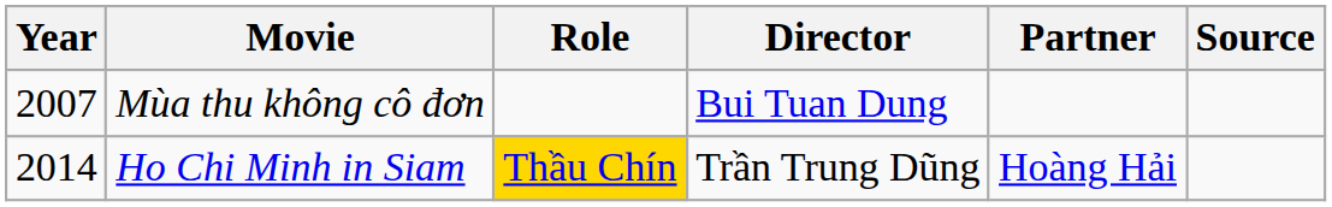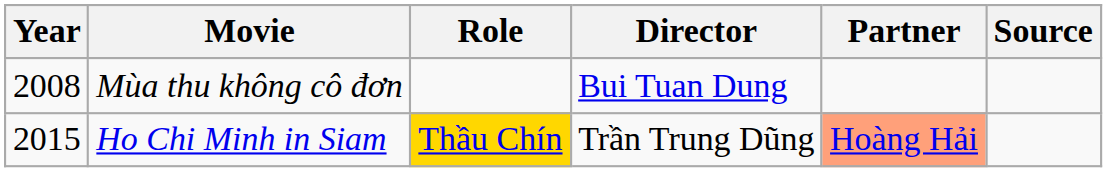Mùa thu không cô đơn | Year: 2007 -> 2008
Ho Chi Minh in Siam | Year: 2014 -> 2015
Ho Chi Minh in Siam | Partner: no background -> lightsalmon background
